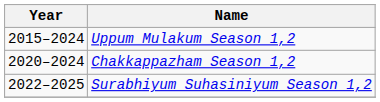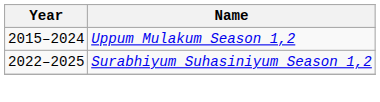- row: 2020–2024 | Chakkappazham Season 1,2
